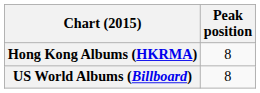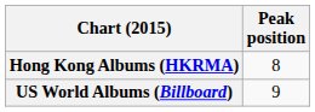US World Albums (Billboard) | Peak position: 8 -> 9
